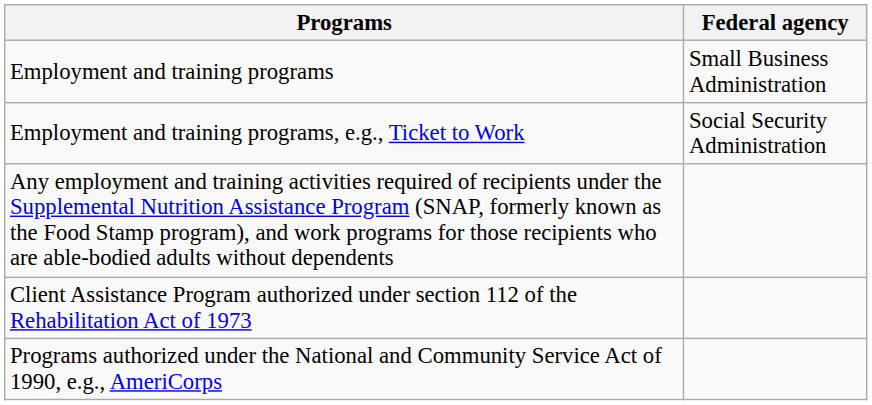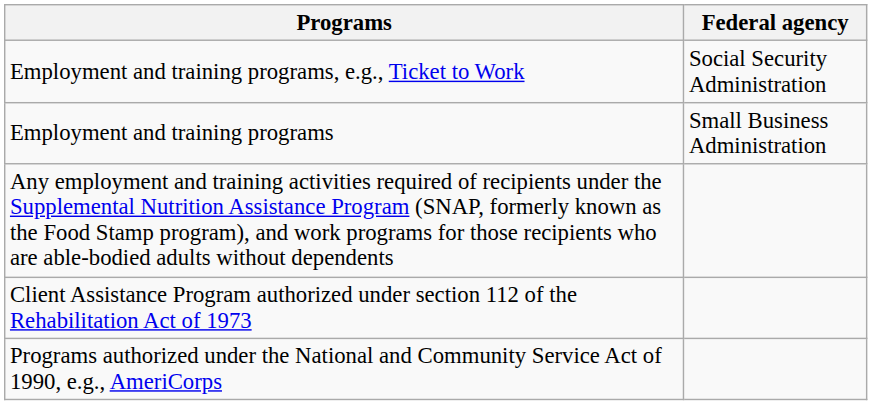rows swapped: Employment and training programs, e.g., Ticket to Work <-> Employment and training programs
